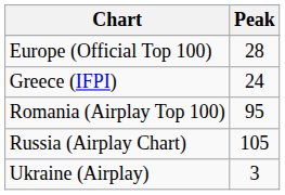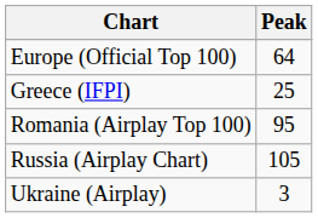Europe (Official Top 100) | Peak: 28 -> 64
Greece (IFPI) | Peak: 24 -> 25
